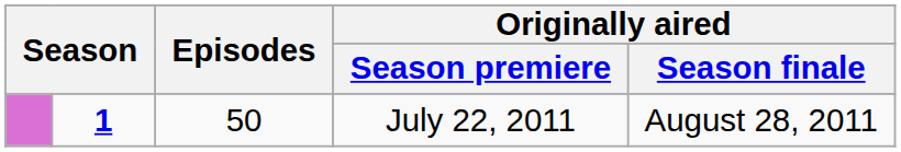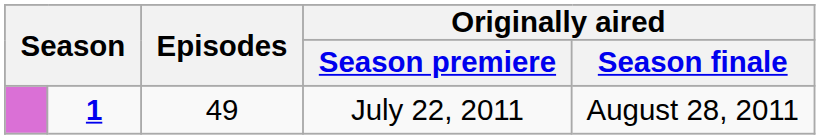July 22, 2011 | Episodes: 50 -> 49
